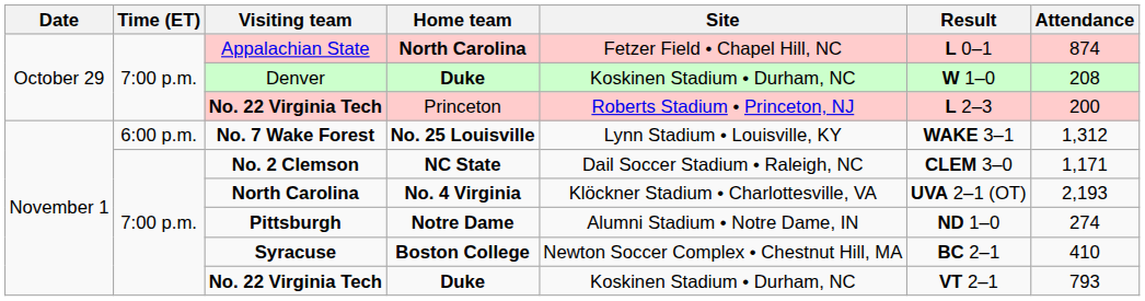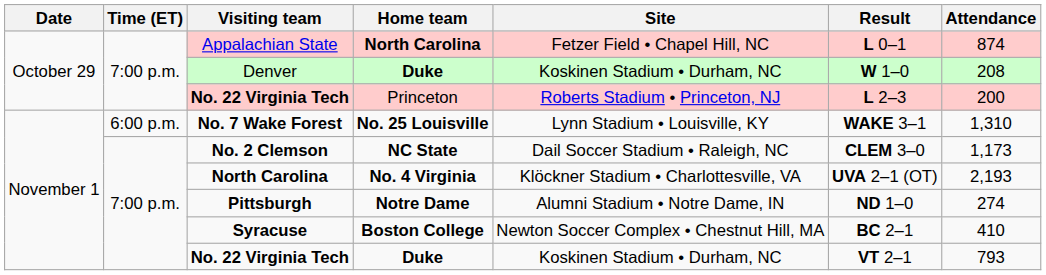No. 7 Wake Forest | Attendance: 1,312 -> 1,310
No. 2 Clemson | Attendance: 1,171 -> 1,173
